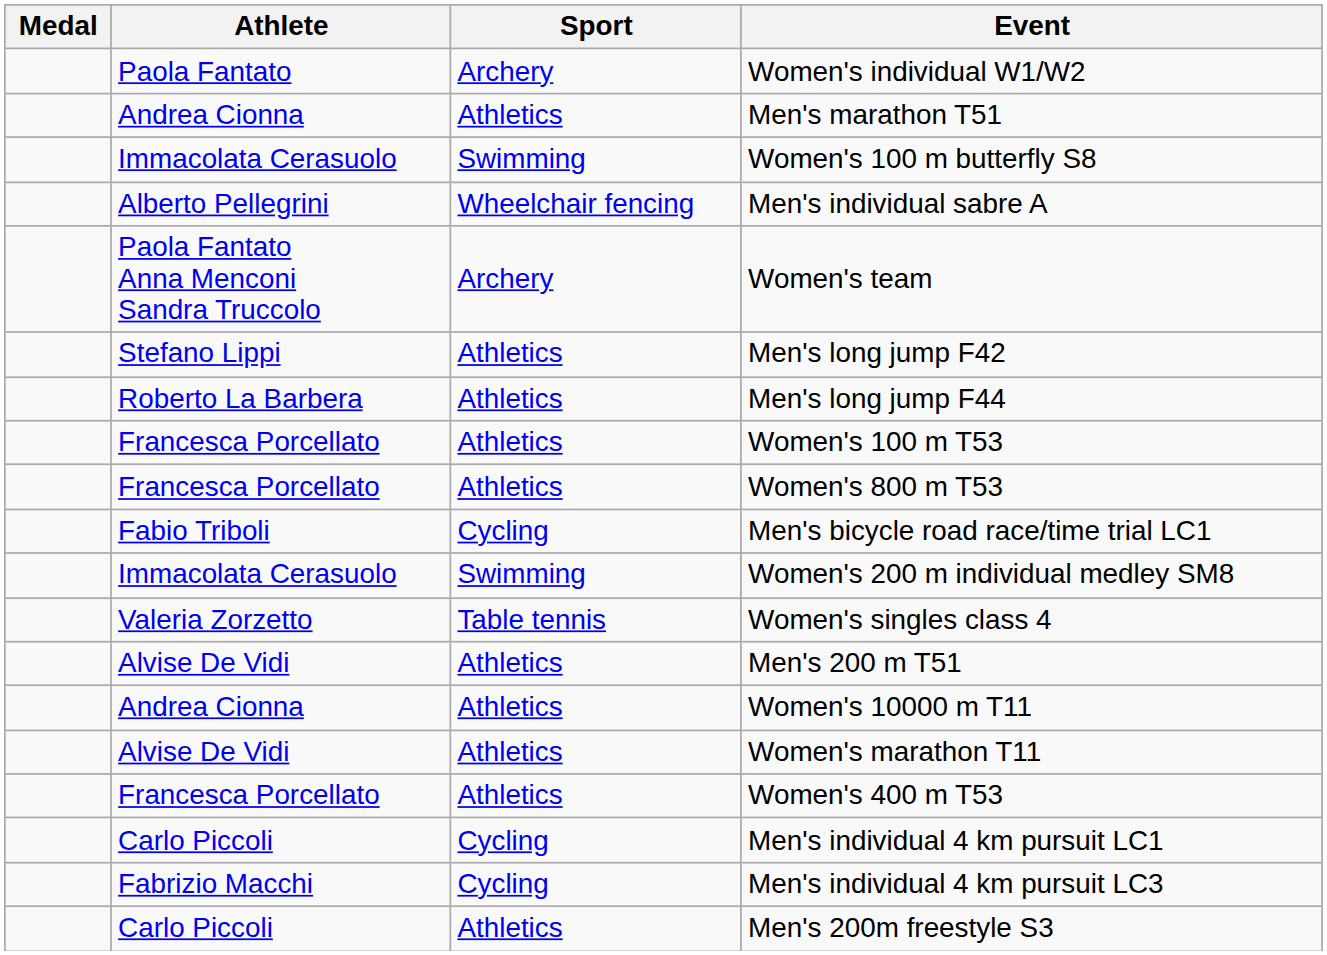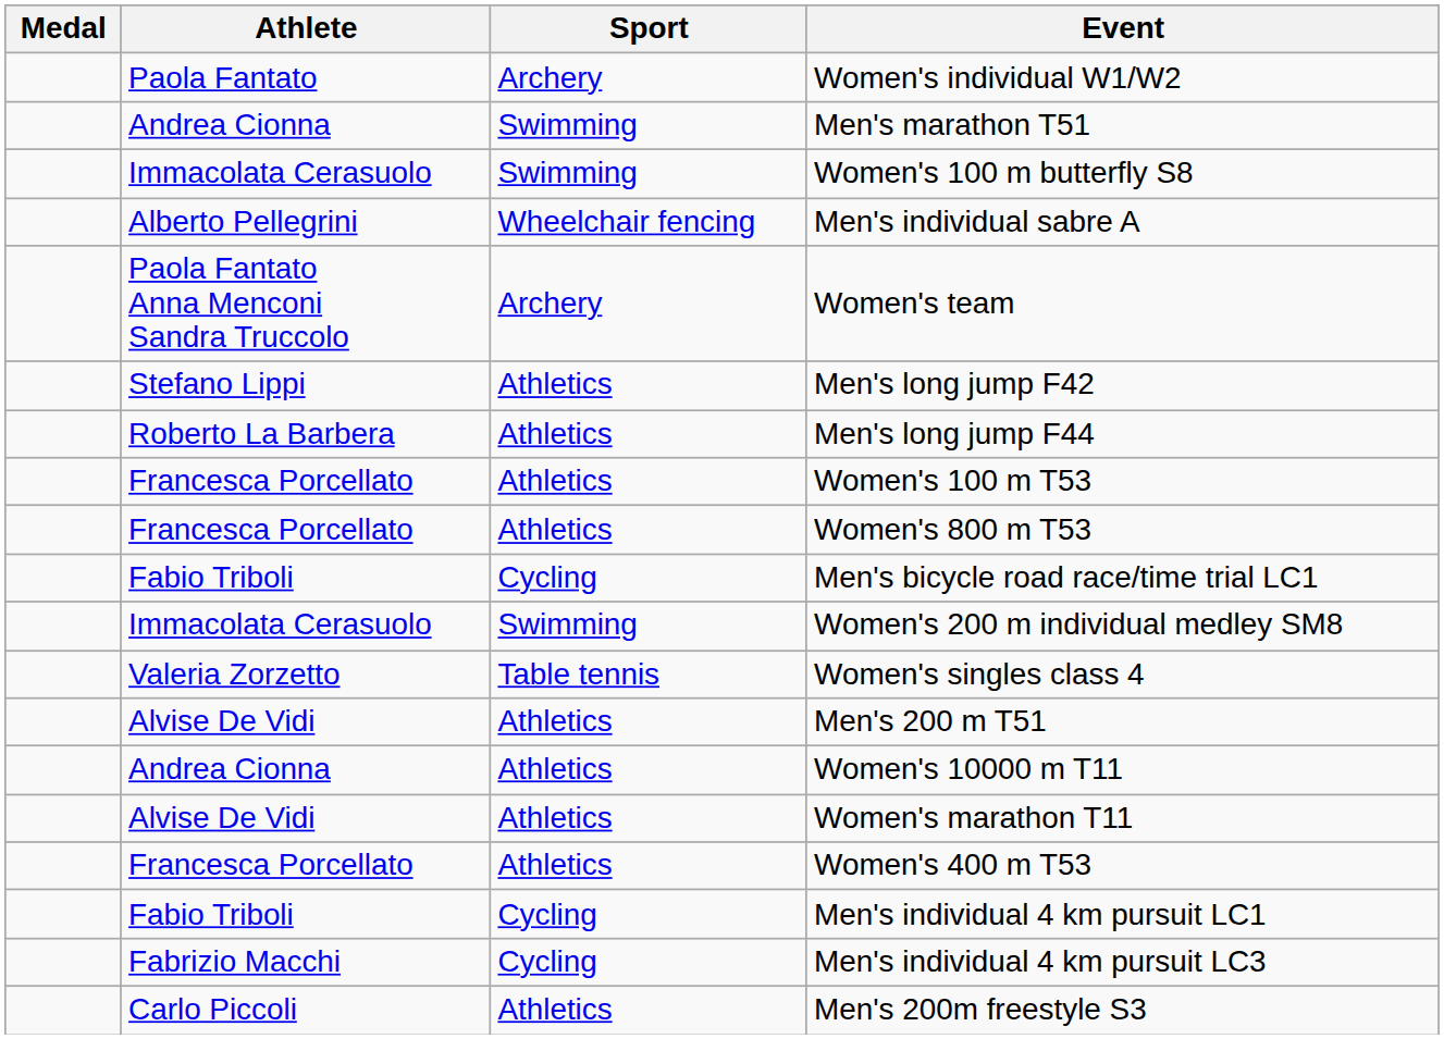Men's marathon T51 | Sport: Athletics -> Swimming
Men's individual 4 km pursuit LC1 | Athlete: Carlo Piccoli -> Fabio Triboli
